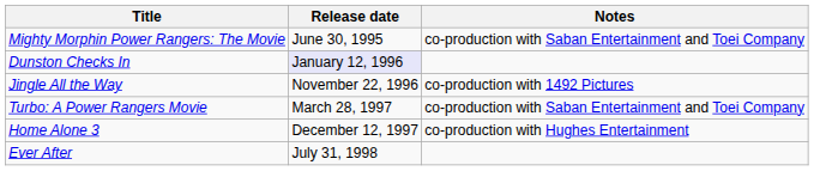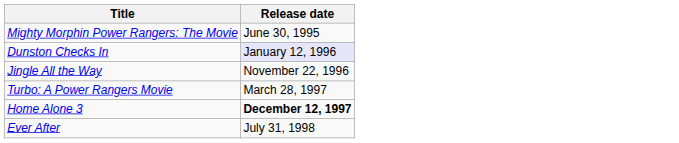- column: Notes | co-production with Saban Entertainment and Toei Company | co-production with 1492 Pictures | co-production with Saban Entertainment and Toei Company | co-production with Hughes Entertainment
Home Alone 3 | Release date: normal -> bold
